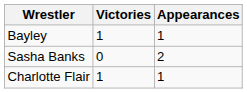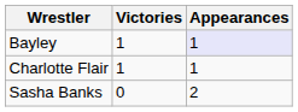Bayley | Appearances: no background -> lavender background
rows swapped: Charlotte Flair <-> Sasha Banks
